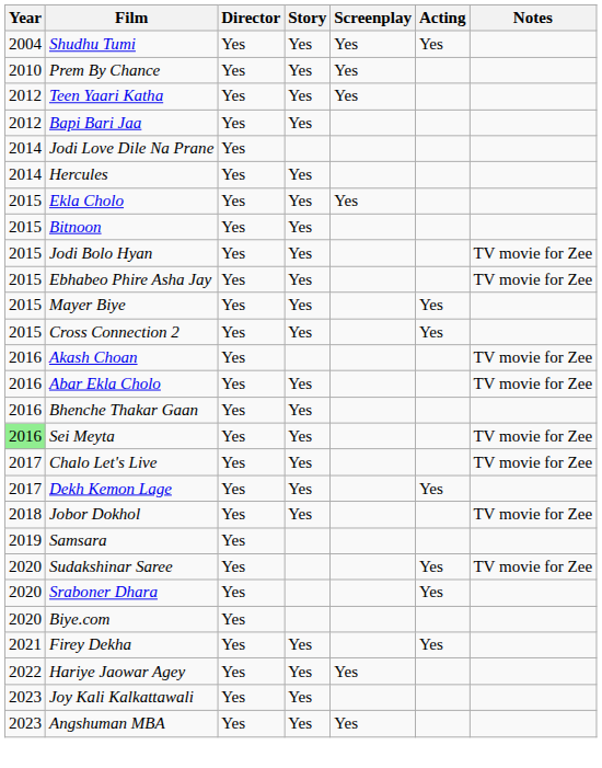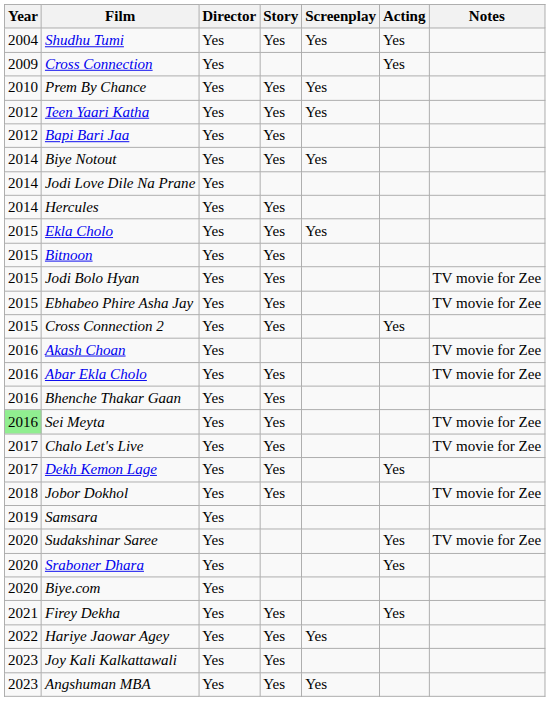+ row: 2009 | Cross Connection | Yes | Yes
+ row: 2014 | Biye Notout | Yes | Yes | Yes
- row: 2015 | Mayer Biye | Yes | Yes | Yes
